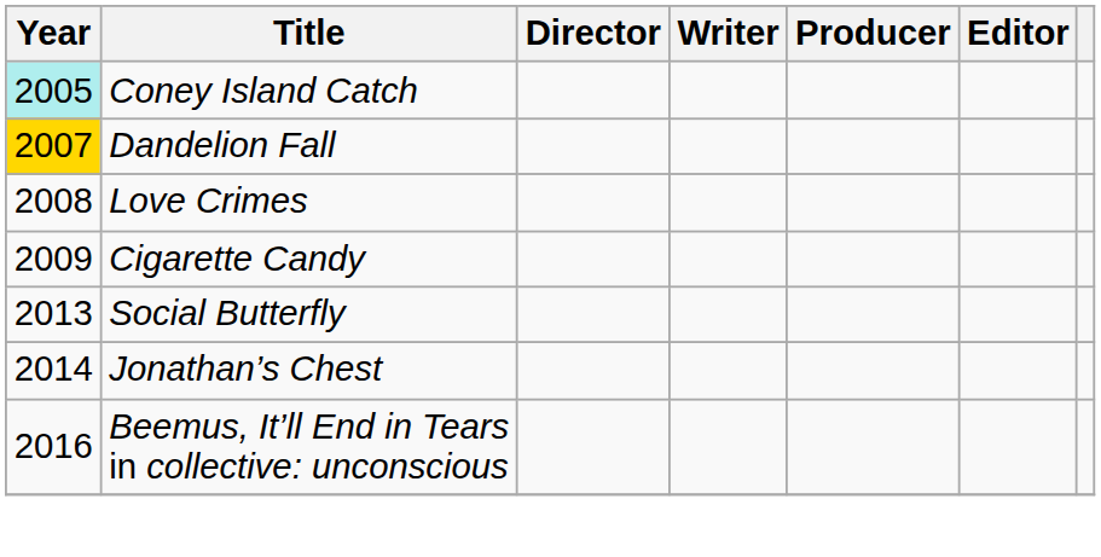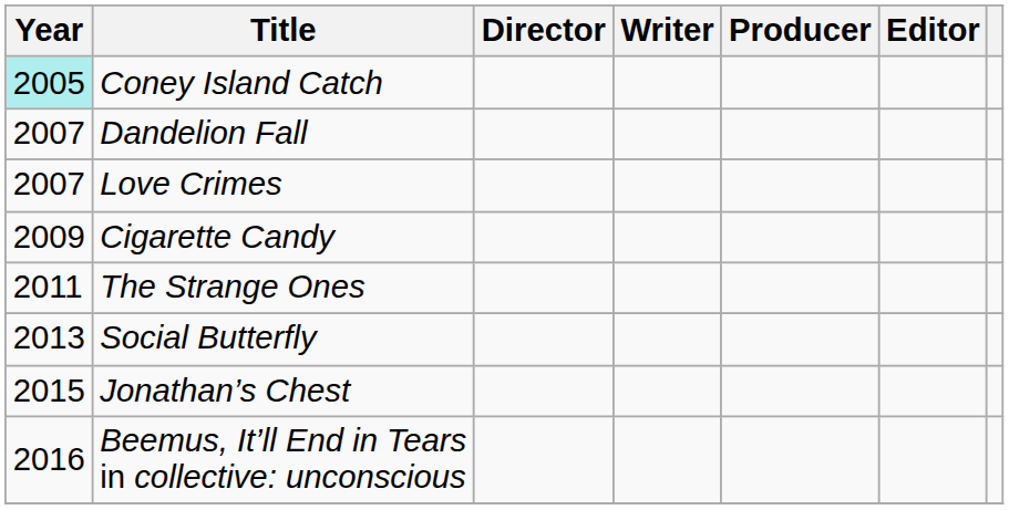Dandelion Fall | Year: gold background -> no background
Love Crimes | Year: 2008 -> 2007
+ row: 2011 | The Strange Ones
Jonathan’s Chest | Year: 2014 -> 2015
